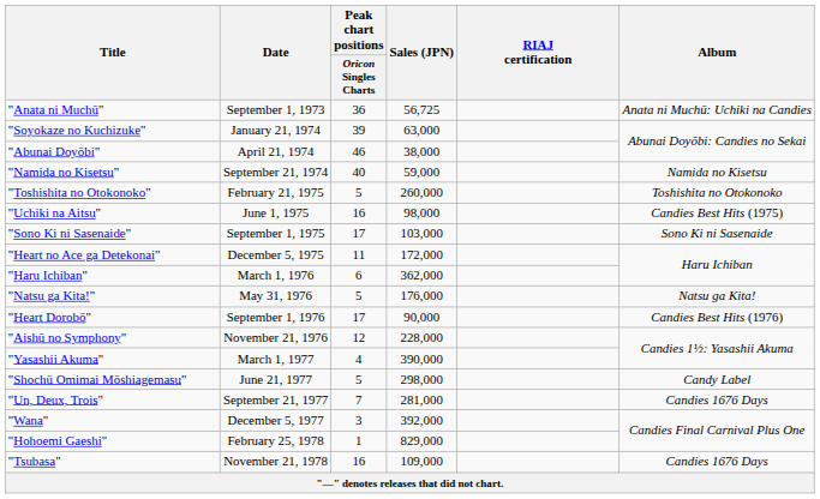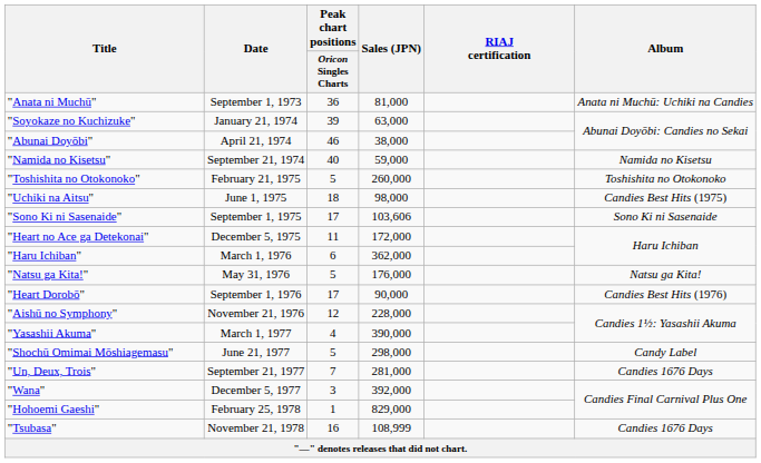"Anata ni Muchū" | Sales (JPN): 56,725 -> 81,000
"Uchiki na Aitsu" | Peak chart positions / Oricon Singles Charts: 16 -> 18
"Sono Ki ni Sasenaide" | Sales (JPN): 103,000 -> 103,606
"Tsubasa" | Sales (JPN): 109,000 -> 108,999
